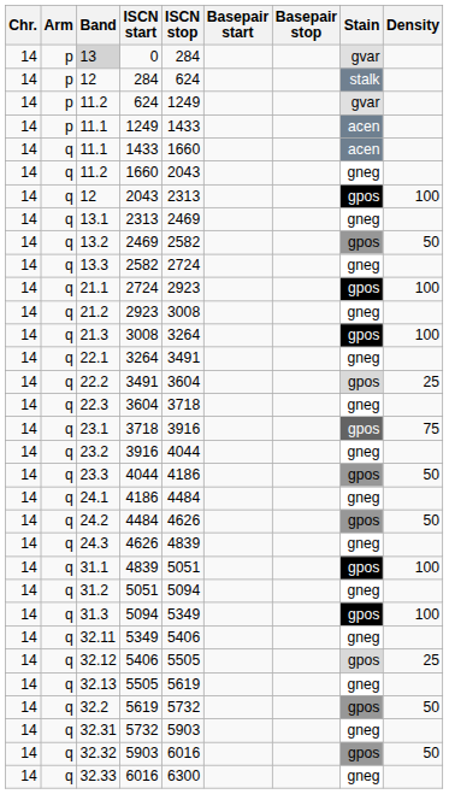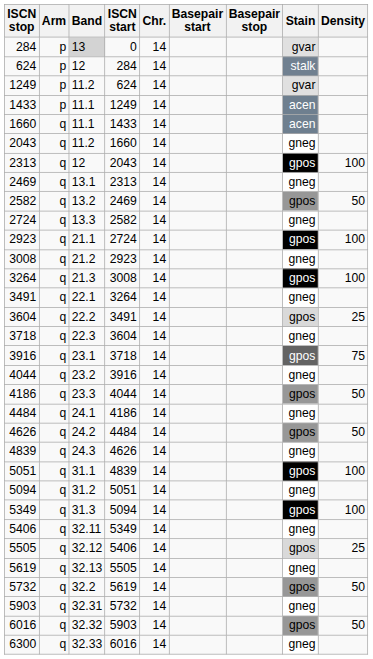columns swapped: Chr. <-> ISCN stop
